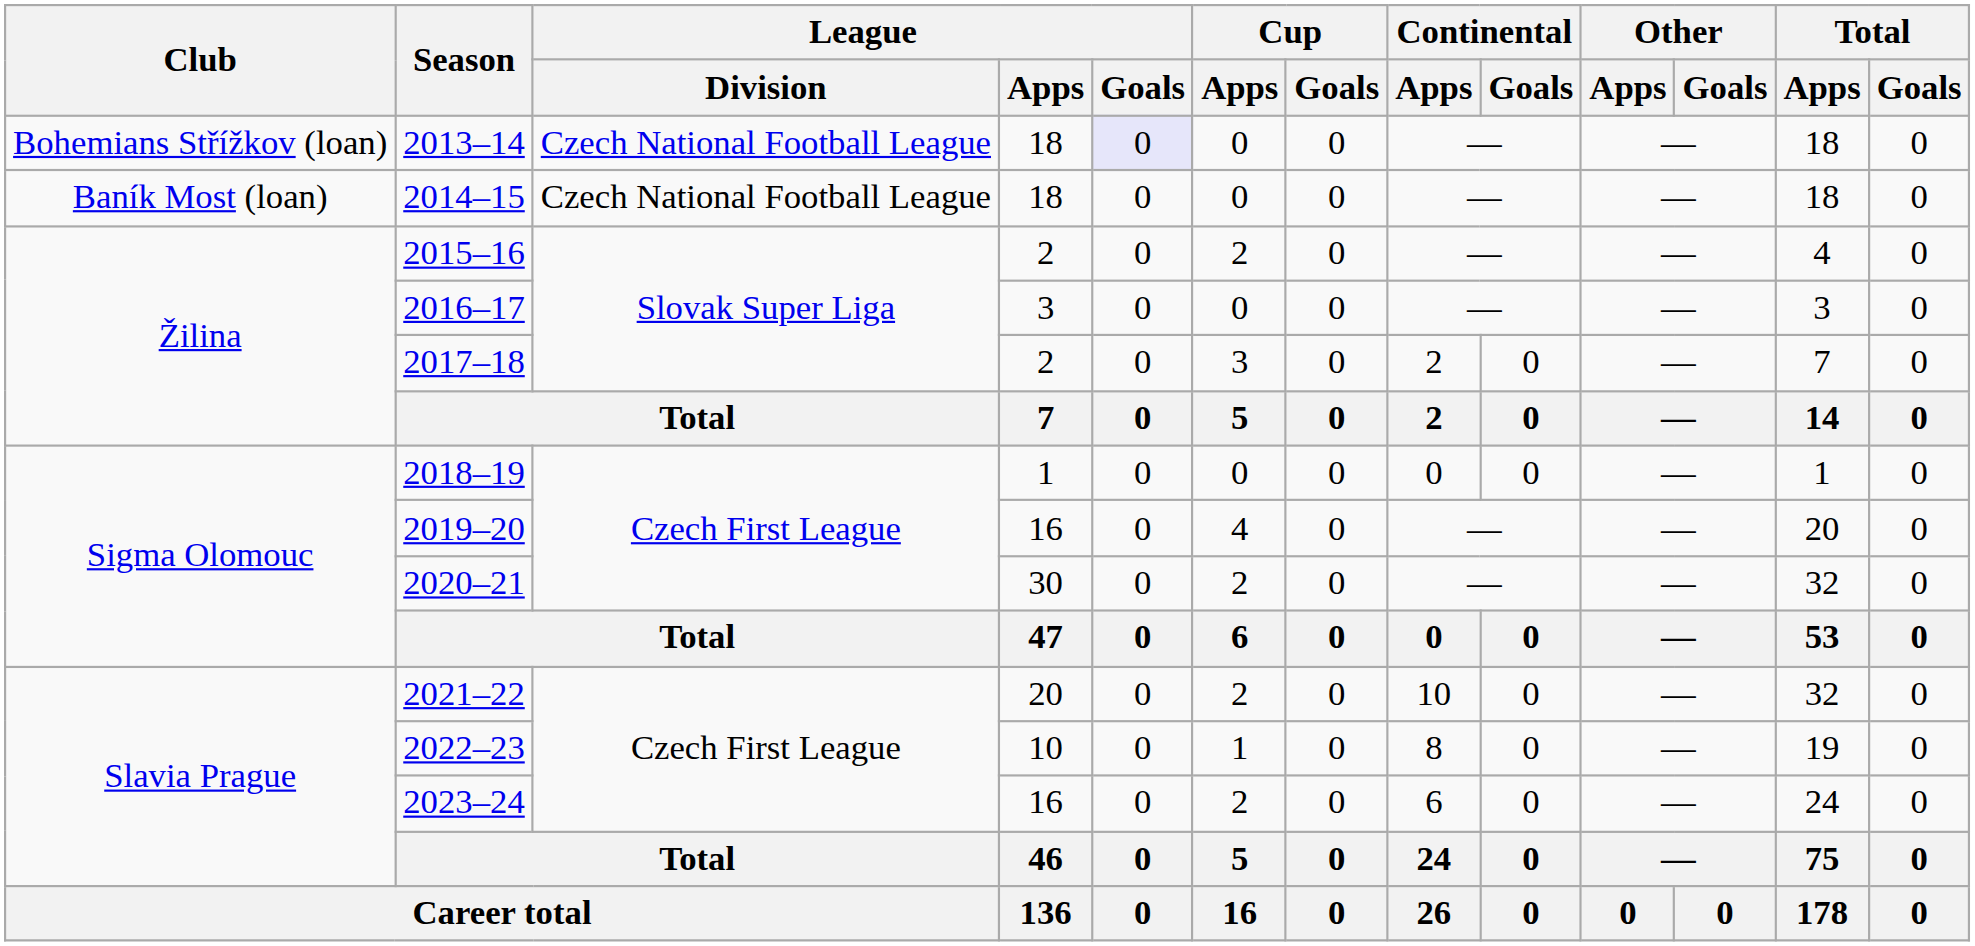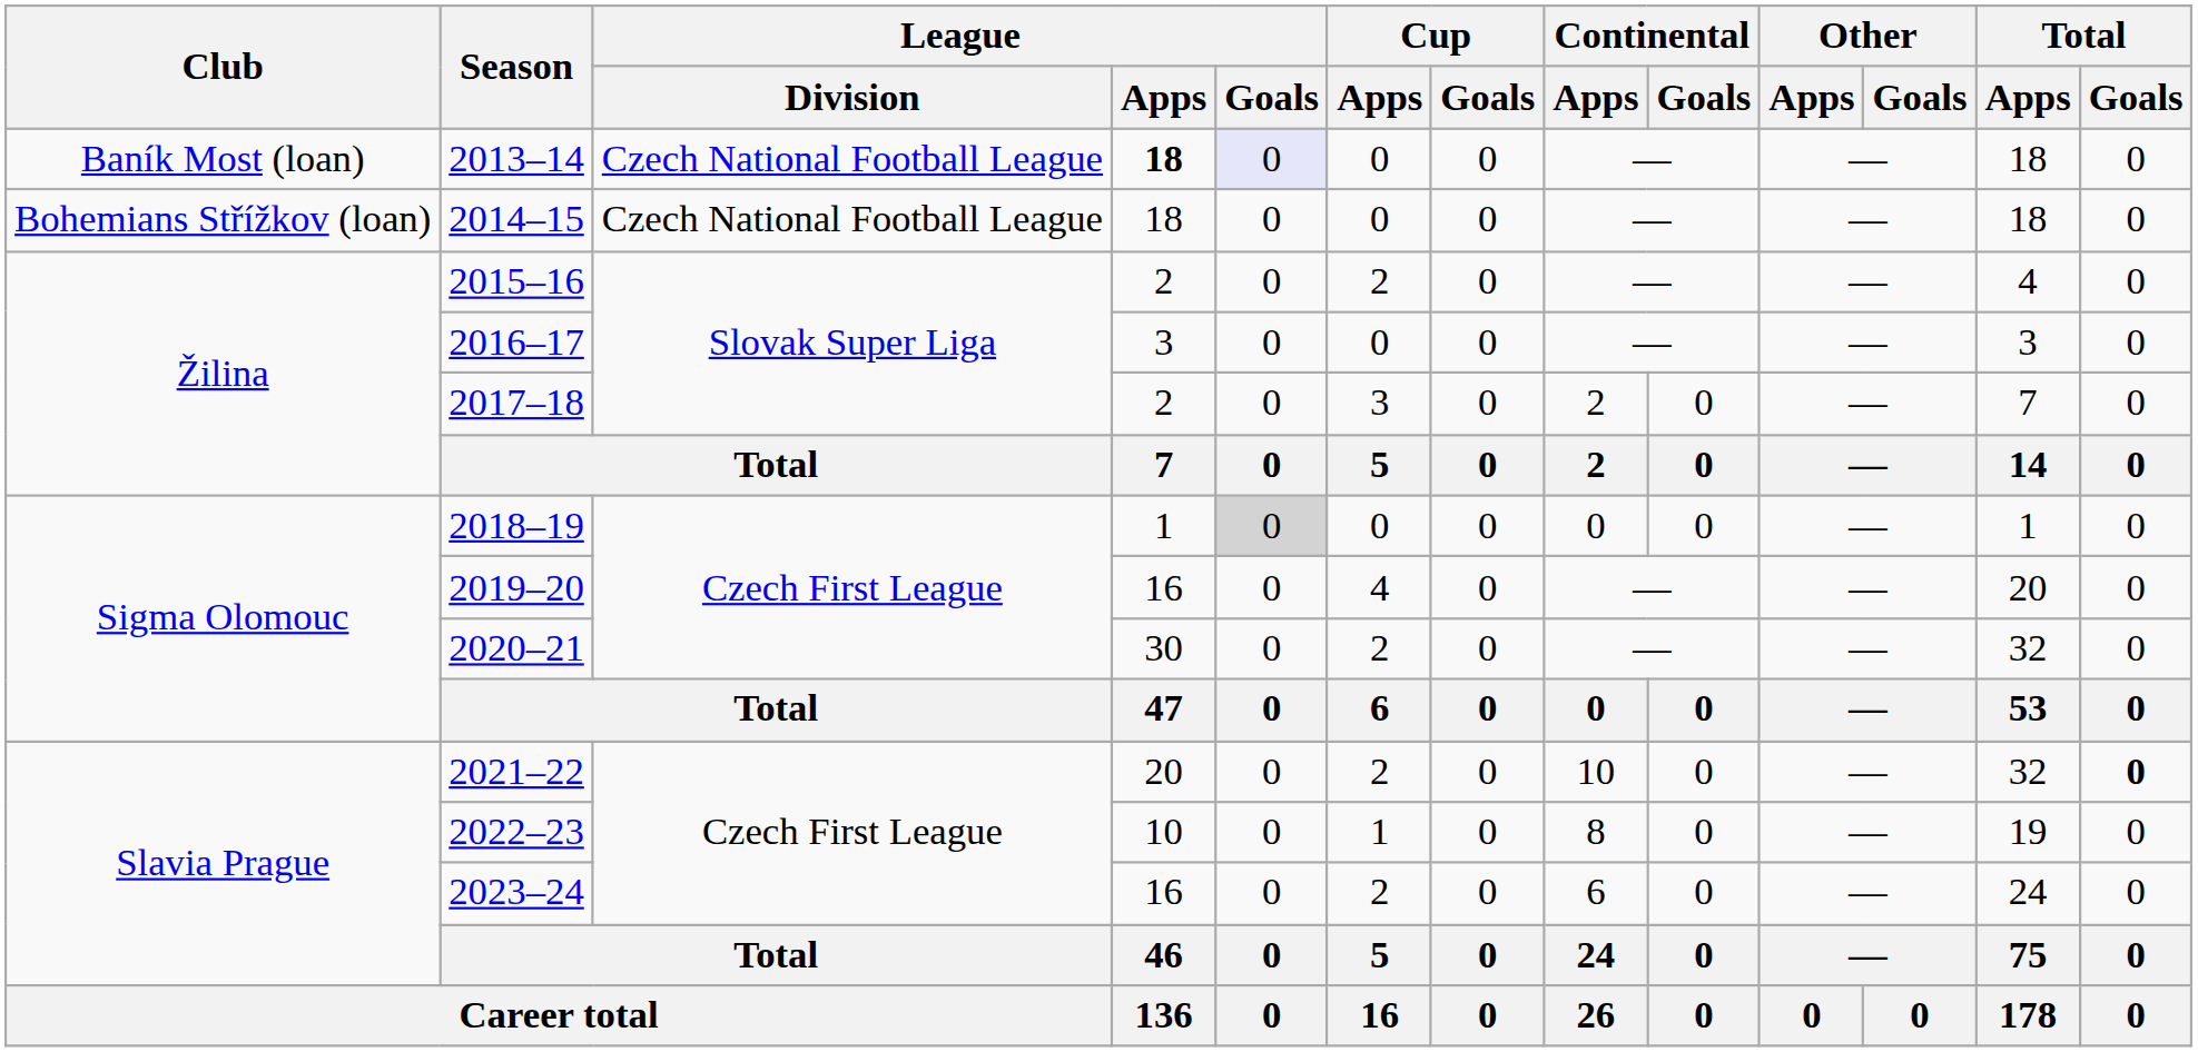2013–14 | Club: Bohemians Střížkov (loan) -> Baník Most (loan)
2013–14 | League / Apps: normal -> bold
2014–15 | Club: Baník Most (loan) -> Bohemians Střížkov (loan)
2018–19 | League / Goals: no background -> lightgrey background
2021–22 | Total / Goals: normal -> bold
